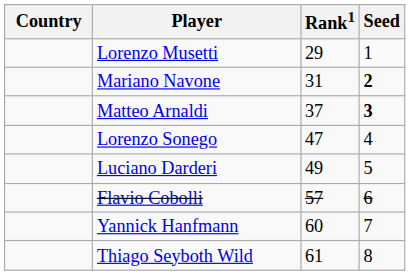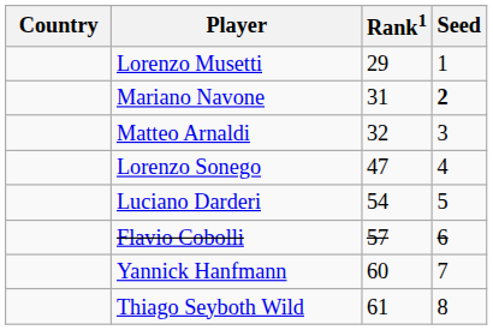Matteo Arnaldi | Rank1: 37 -> 32
Matteo Arnaldi | Seed: bold -> normal
Luciano Darderi | Rank1: 49 -> 54
